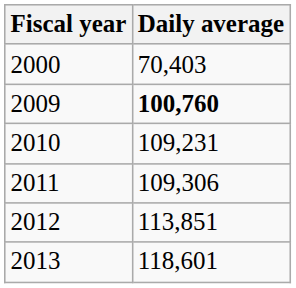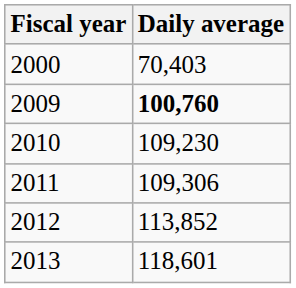2010 | Daily average: 109,231 -> 109,230
2012 | Daily average: 113,851 -> 113,852
